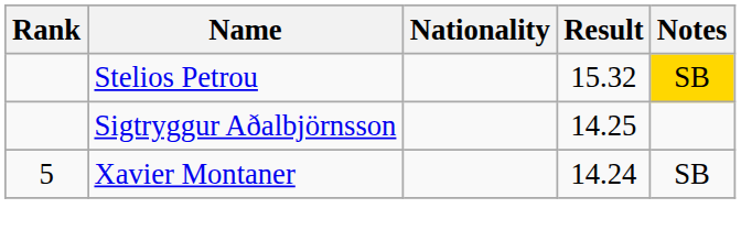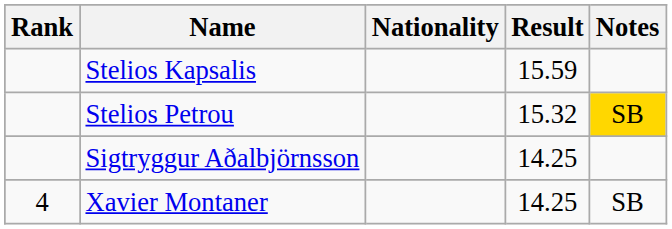+ row: Stelios Kapsalis | 15.59
Xavier Montaner | Rank: 5 -> 4
Xavier Montaner | Result: 14.24 -> 14.25
